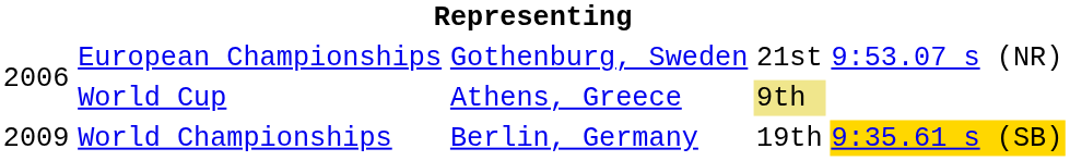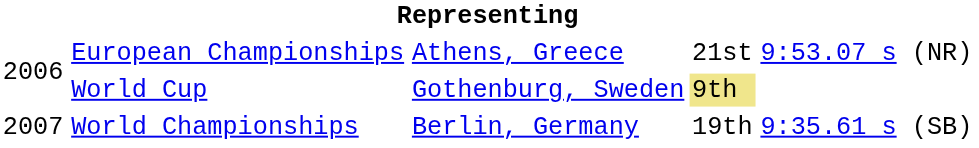European Championships | column 3: Gothenburg, Sweden -> Athens, Greece
World Cup | column 3: Athens, Greece -> Gothenburg, Sweden
World Championships | column 1: 2009 -> 2007
World Championships | column 5: gold background -> no background
